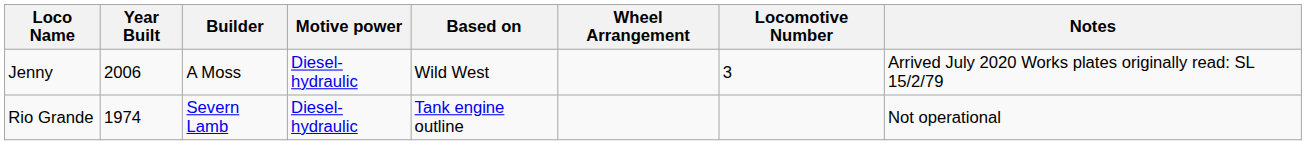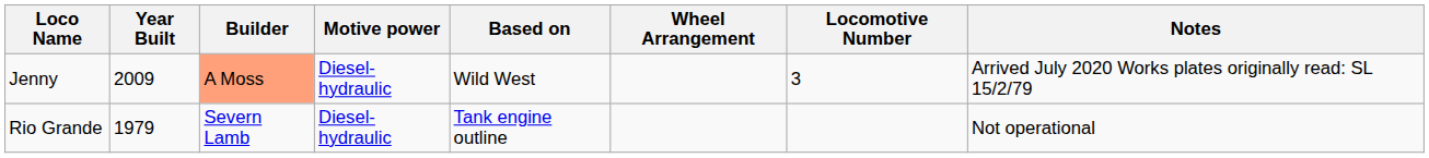Jenny | Year Built: 2006 -> 2009
Jenny | Builder: no background -> lightsalmon background
Rio Grande | Year Built: 1974 -> 1979
